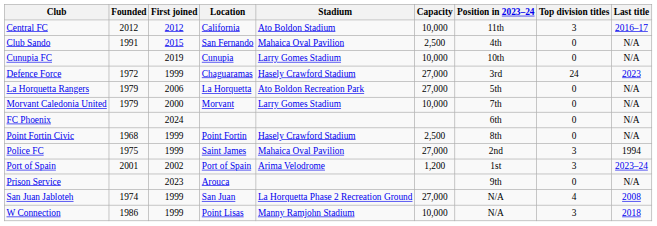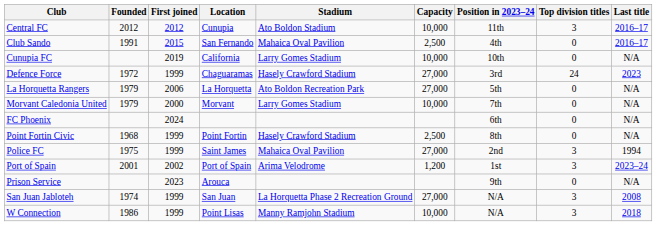Central FC | Location: California -> Cunupia
Club Sando | Last title: N/A -> 2016–17
Cunupia FC | Location: Cunupia -> California
San Juan Jabloteh | Top division titles: 4 -> 3
